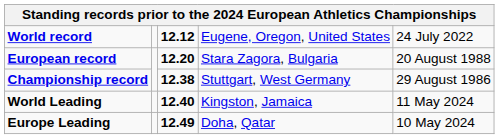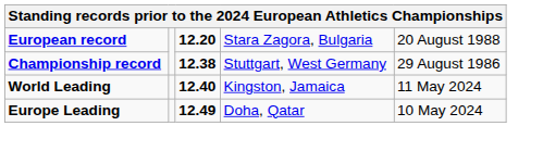- row: World record | 12.12 | Eugene, Oregon, United States | 24 July 2022
